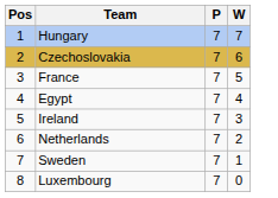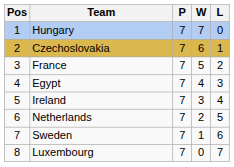+ column: L | 0 | 1 | 2 | 3 | 4 | 5 | 6 | 7
